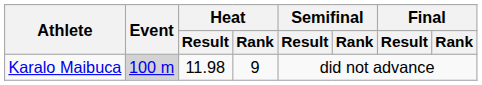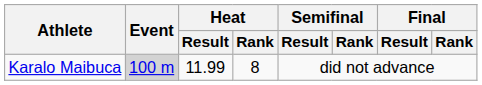Karalo Maibuca | Heat / Result: 11.98 -> 11.99
Karalo Maibuca | Heat / Rank: 9 -> 8
